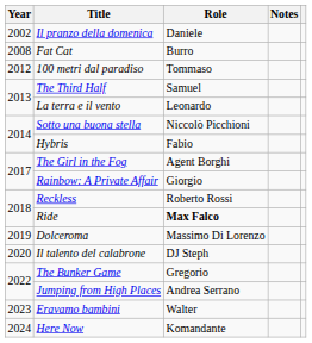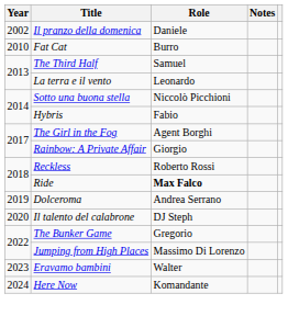Fat Cat | Year: 2008 -> 2010
- row: 2012 | 100 metri dal paradiso | Tommaso
Dolceroma | Role: Massimo Di Lorenzo -> Andrea Serrano
Jumping from High Places | Role: Andrea Serrano -> Massimo Di Lorenzo
